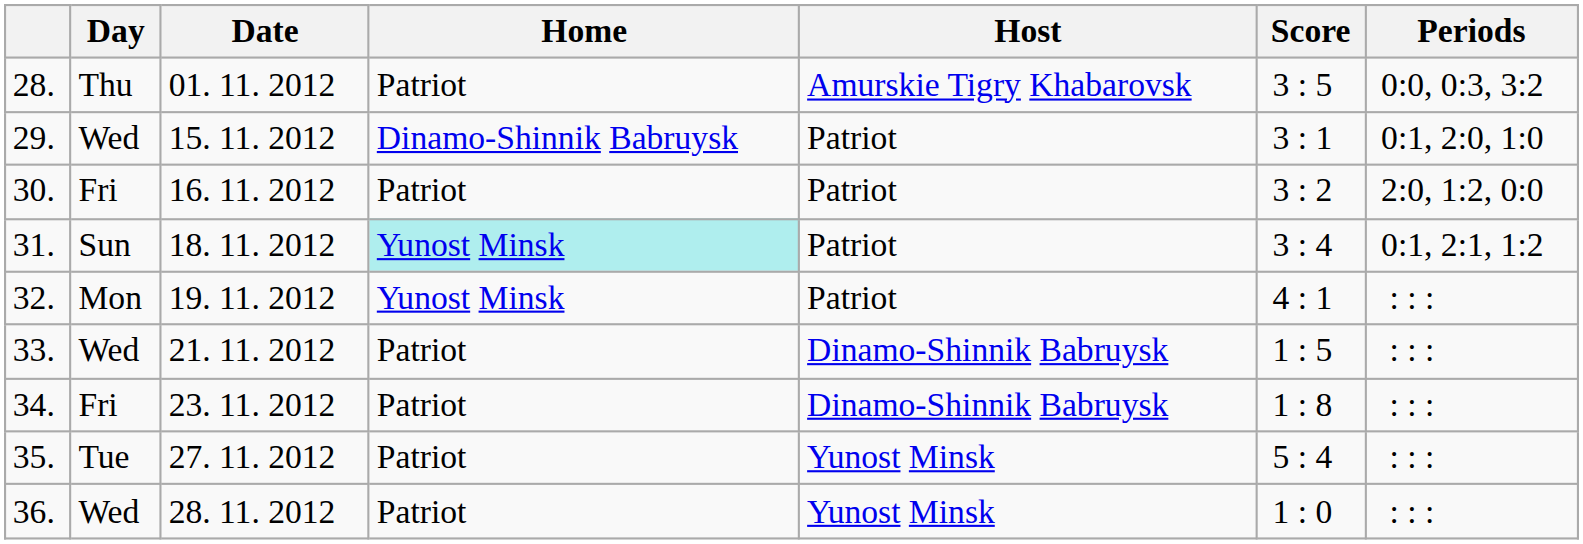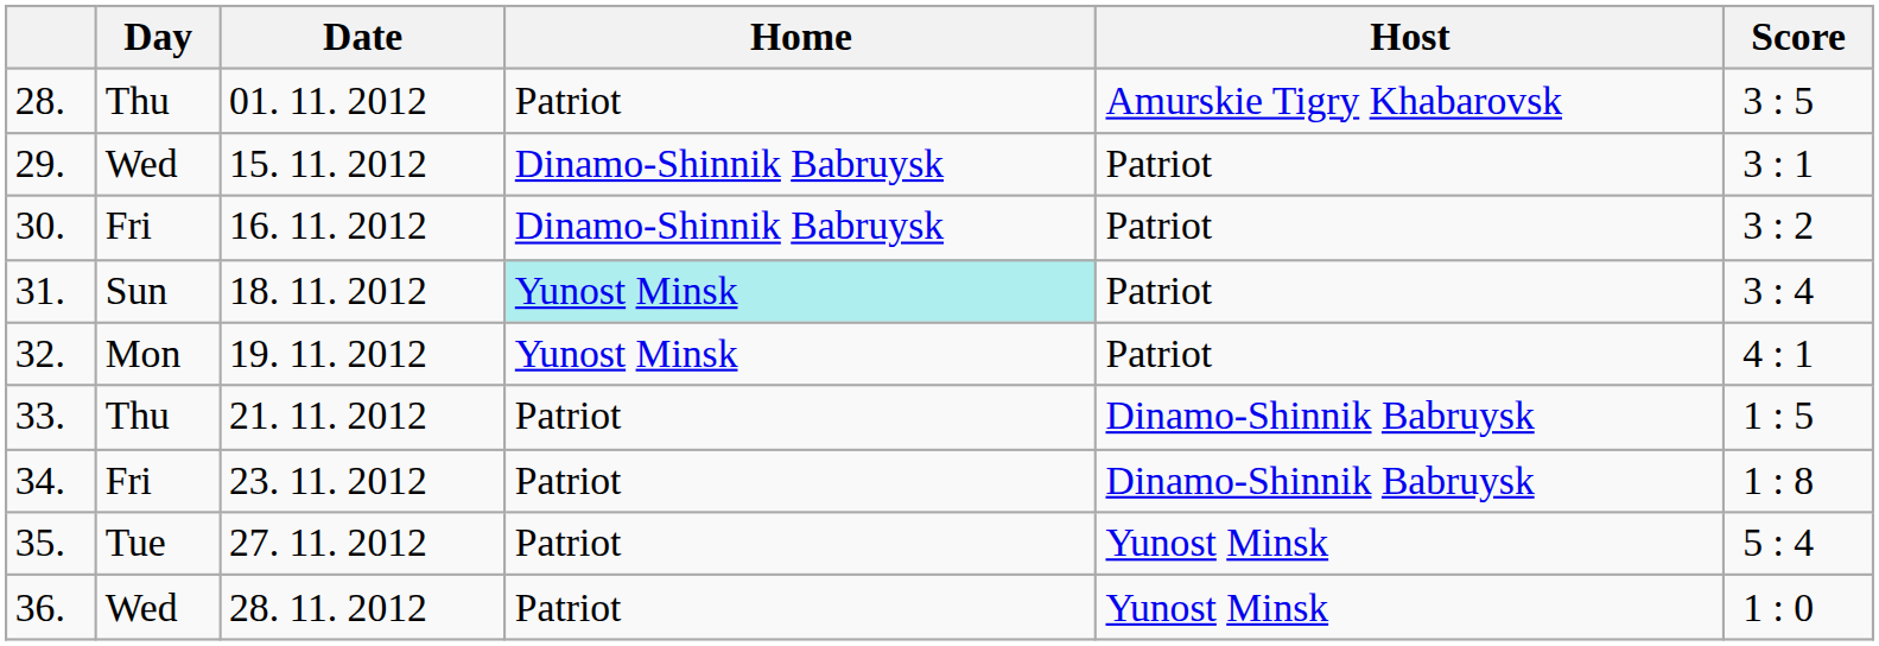- column: Periods | 0:0, 0:3, 3:2 | 0:1, 2:0, 1:0 | 2:0, 1:2, 0:0 | 0:1, 2:1, 1:2 | : : : | : : : | : : : | : : : | : : :
30. | Home: Patriot -> Dinamo-Shinnik Babruysk
33. | Day: Wed -> Thu
